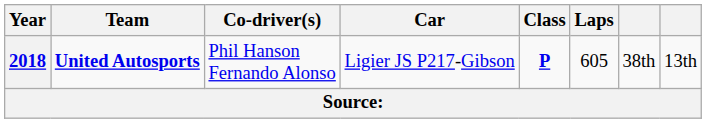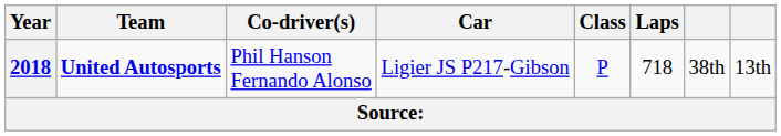2018 | Class: bold -> normal
2018 | Laps: 605 -> 718
